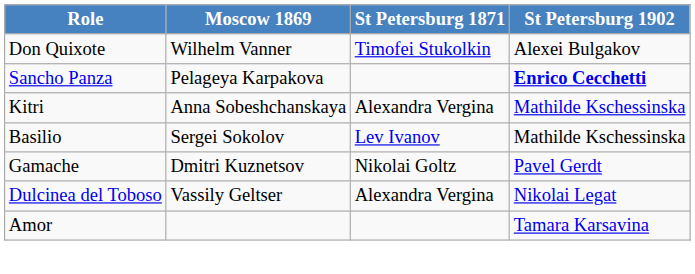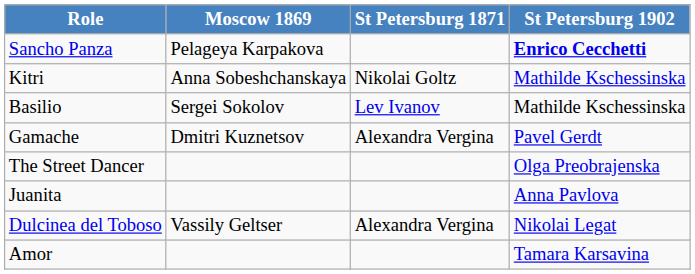- row: Don Quixote | Wilhelm Vanner | Timofei Stukolkin | Alexei Bulgakov
Kitri | St Petersburg 1871: Alexandra Vergina -> Nikolai Goltz
Gamache | St Petersburg 1871: Nikolai Goltz -> Alexandra Vergina
+ row: The Street Dancer | Olga Preobrajenska
+ row: Juanita | Anna Pavlova
